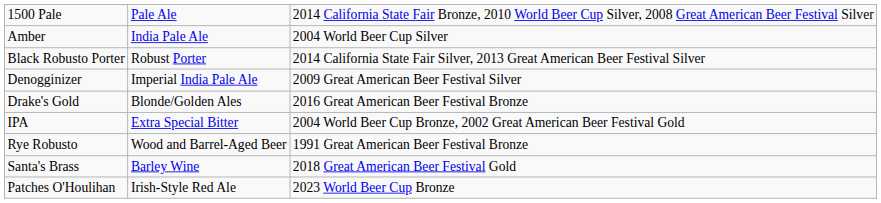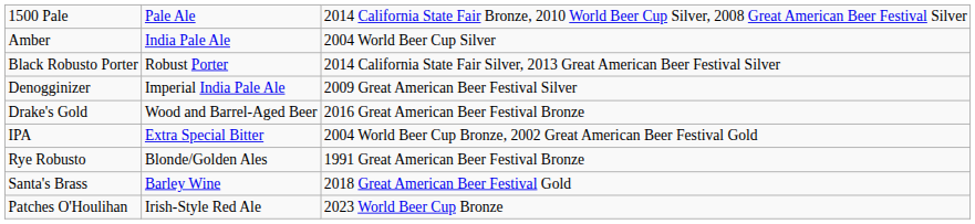Drake's Gold | column 2: Blonde/Golden Ales -> Wood and Barrel-Aged Beer
Rye Robusto | column 2: Wood and Barrel-Aged Beer -> Blonde/Golden Ales
